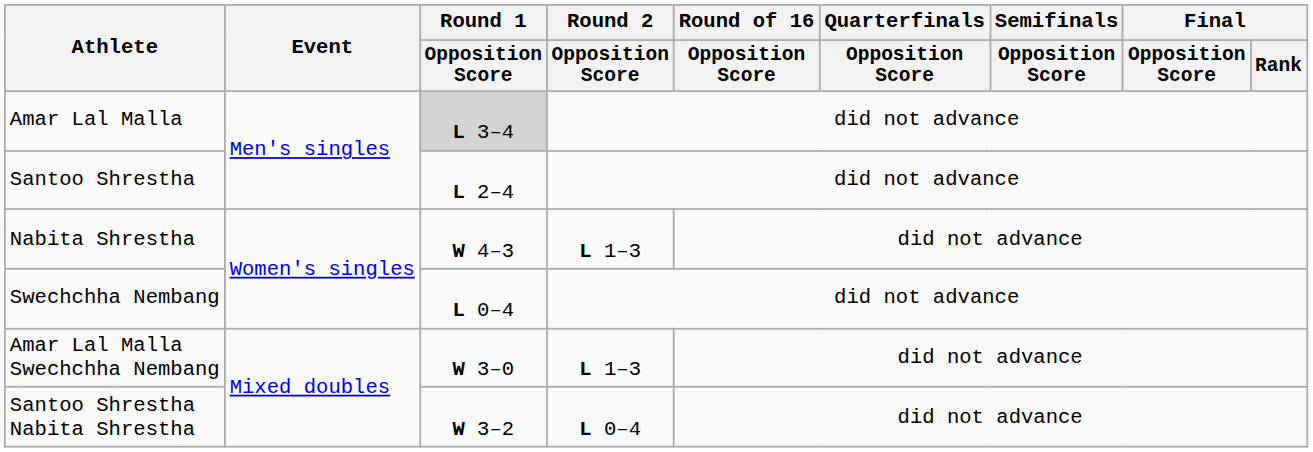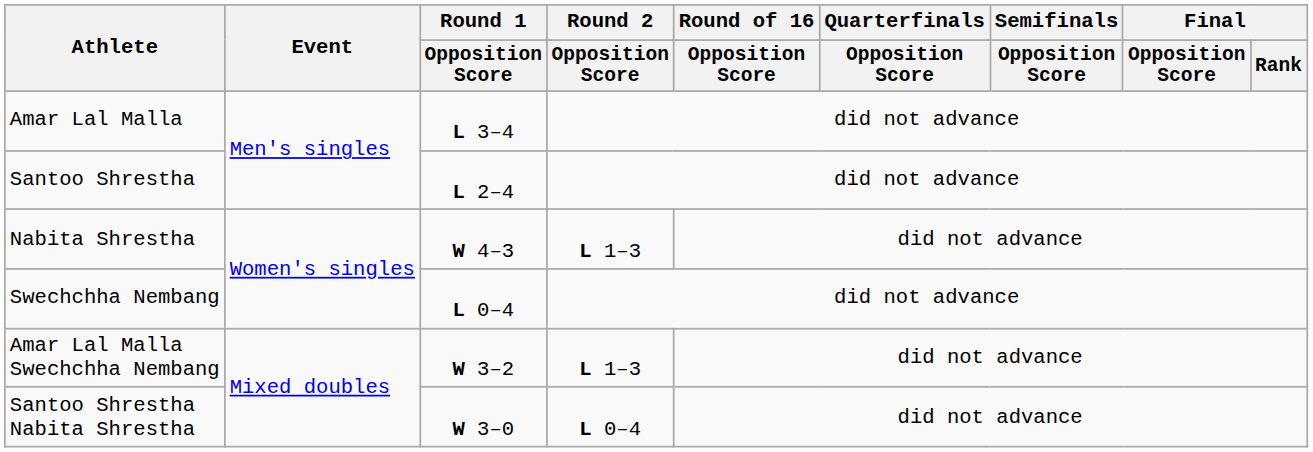Amar Lal Malla | Round 1 / Opposition Score: lightgrey background -> no background
Amar Lal Malla Swechchha Nembang | Round 1 / Opposition Score: W 3–0 -> W 3–2
Santoo Shrestha Nabita Shrestha | Round 1 / Opposition Score: W 3–2 -> W 3–0
